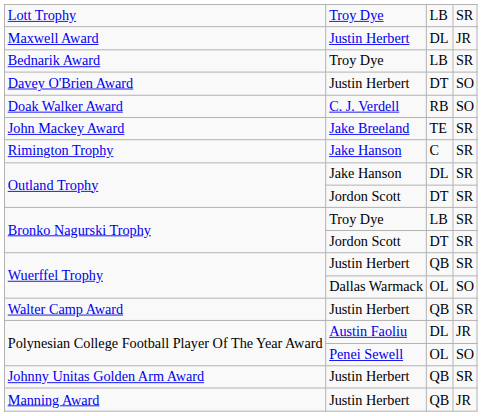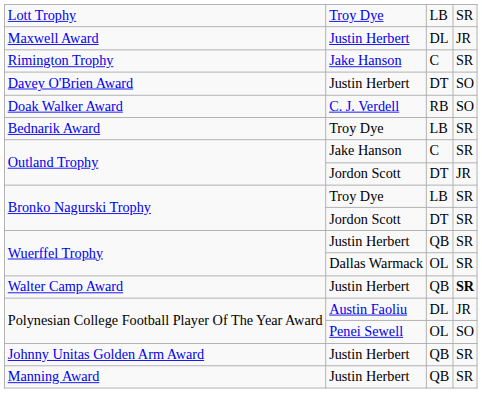rows swapped: Bednarik Award <-> Rimington Trophy
- row: John Mackey Award | Jake Breeland | TE | SR
Outland Trophy / Jake Hanson | column 3: DL -> C
Outland Trophy / Jordon Scott | column 4: SR -> JR
Wuerffel Trophy / Dallas Warmack | column 4: SO -> SR
Walter Camp Award | column 4: normal -> bold
Manning Award | column 4: JR -> SR
